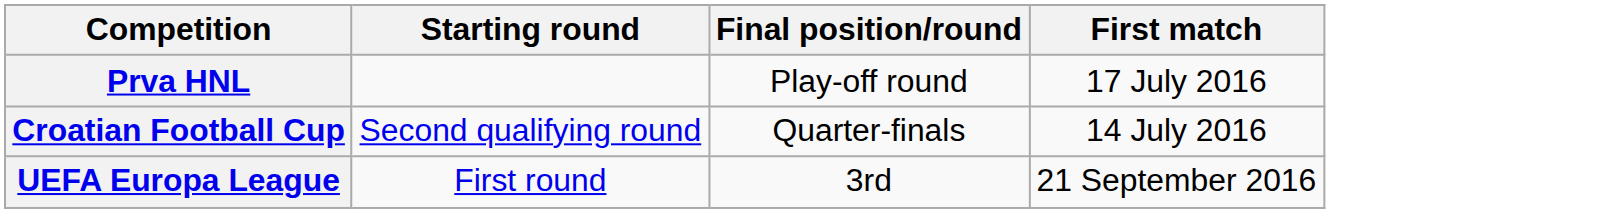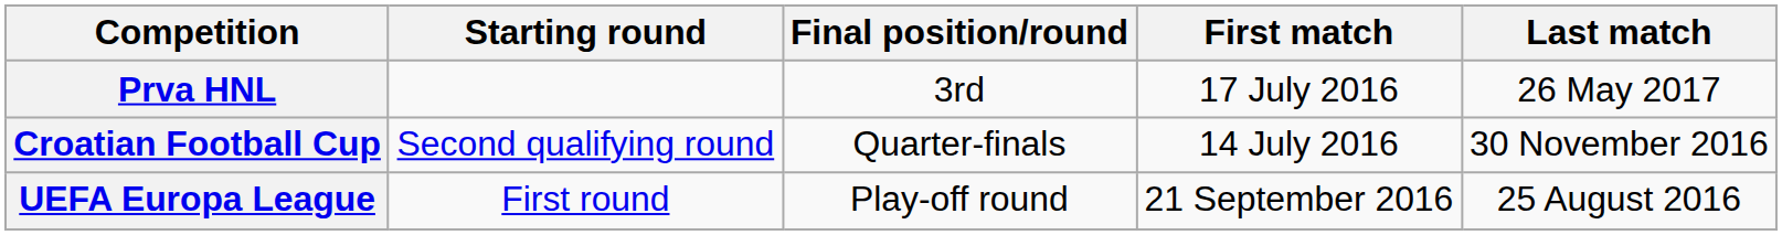+ column: Last match | 26 May 2017 | 30 November 2016 | 25 August 2016
Prva HNL | Final position/round: Play-off round -> 3rd
UEFA Europa League | Final position/round: 3rd -> Play-off round
